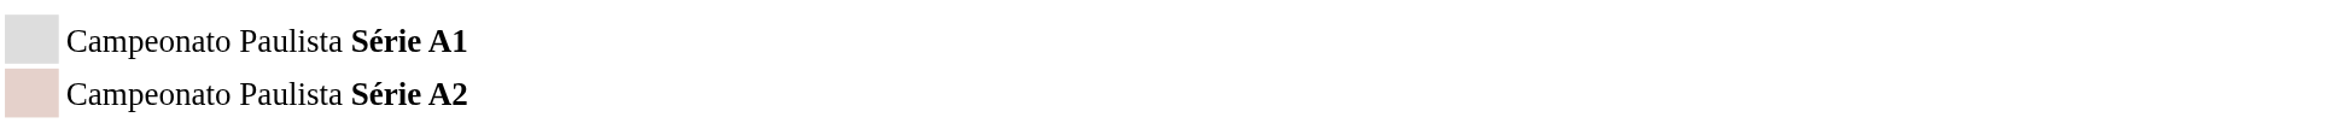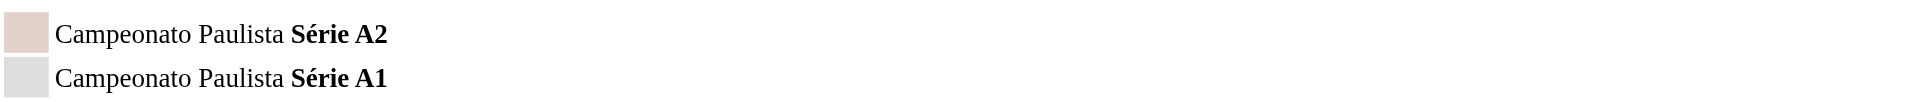rows swapped: Campeonato Paulista Série A1 <-> Campeonato Paulista Série A2
